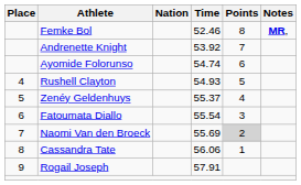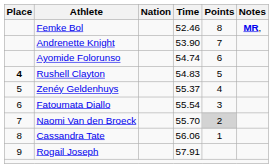Andrenette Knight | Time: 53.92 -> 53.90
Rushell Clayton | Place: normal -> bold
Rushell Clayton | Time: 54.93 -> 54.83
Naomi Van den Broeck | Time: 55.69 -> 55.70
